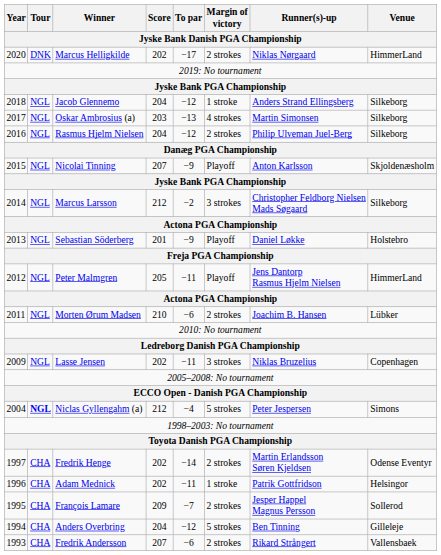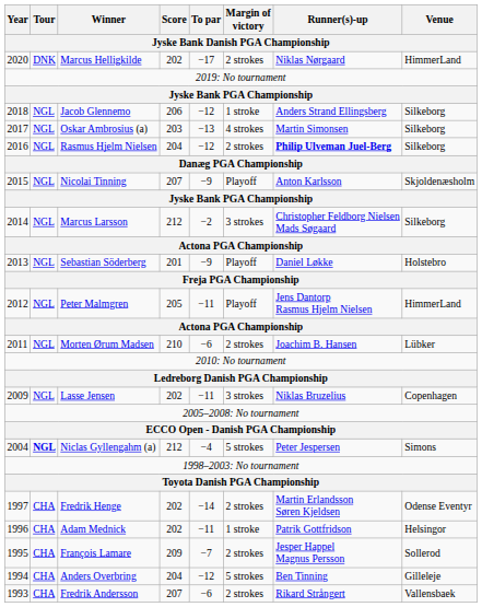Jacob Glennemo | Score: 204 -> 206
Rasmus Hjelm Nielsen | Runner(s)-up: normal -> bold
